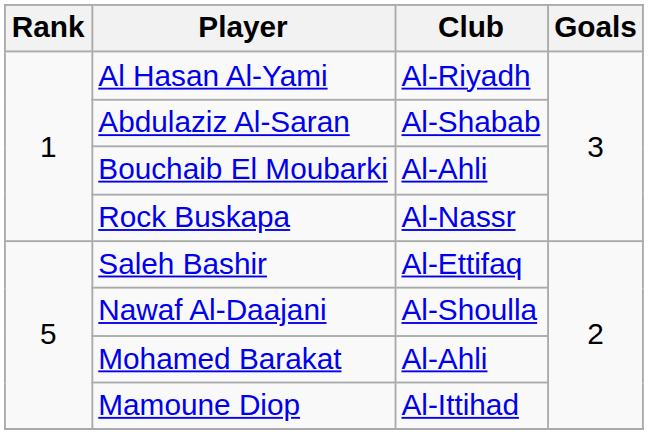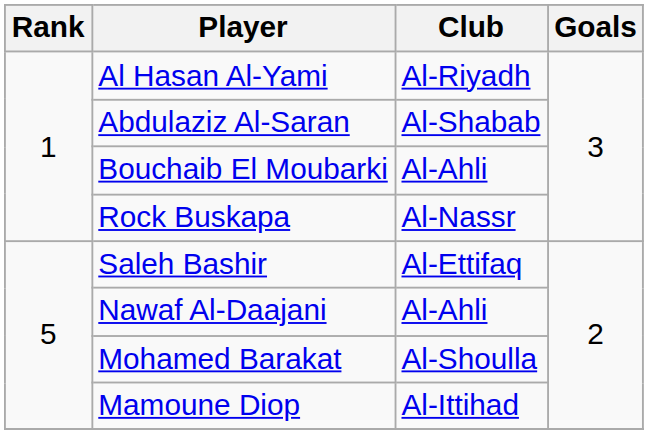Nawaf Al-Daajani | Club: Al-Shoulla -> Al-Ahli
Mohamed Barakat | Club: Al-Ahli -> Al-Shoulla
